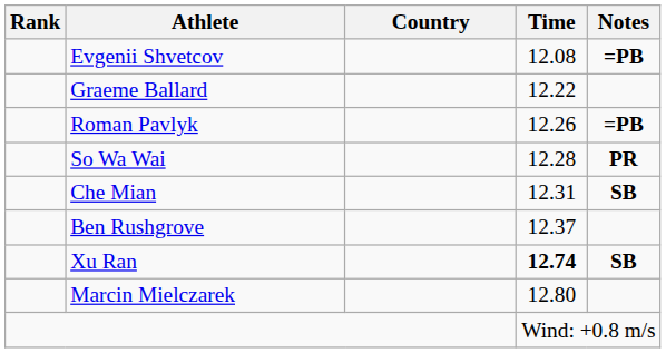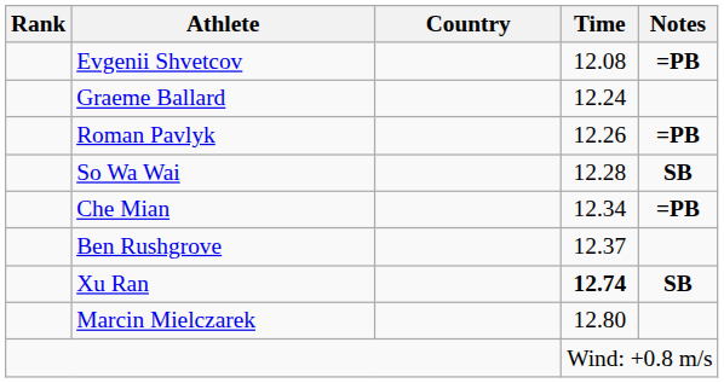Graeme Ballard | Time: 12.22 -> 12.24
So Wa Wai | Notes: PR -> SB
Che Mian | Time: 12.31 -> 12.34
Che Mian | Notes: SB -> =PB
